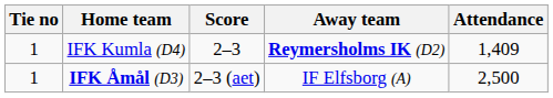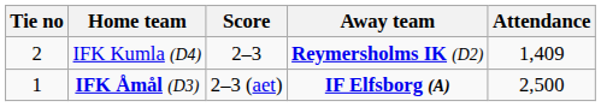IFK Kumla (D4) | Tie no: 1 -> 2
IFK Åmål (D3) | Away team: normal -> bold
